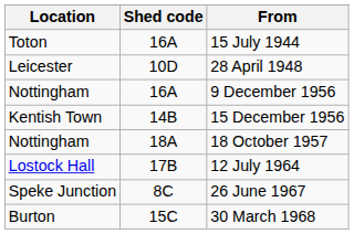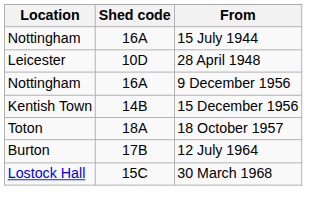15 July 1944 | Location: Toton -> Nottingham
18 October 1957 | Location: Nottingham -> Toton
12 July 1964 | Location: Lostock Hall -> Burton
- row: Speke Junction | 8C | 26 June 1967
30 March 1968 | Location: Burton -> Lostock Hall
